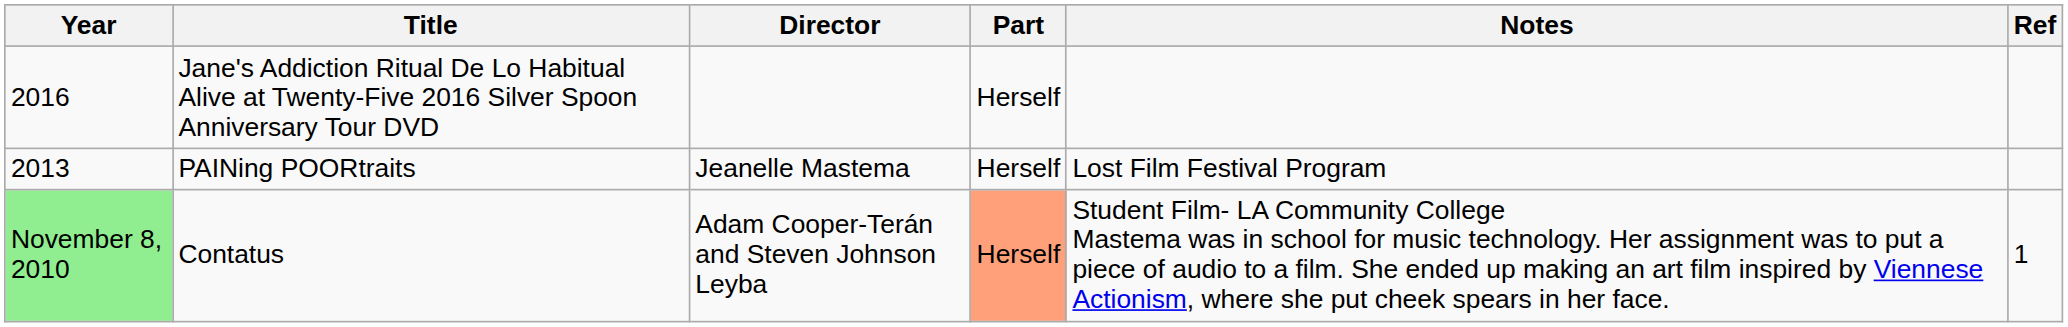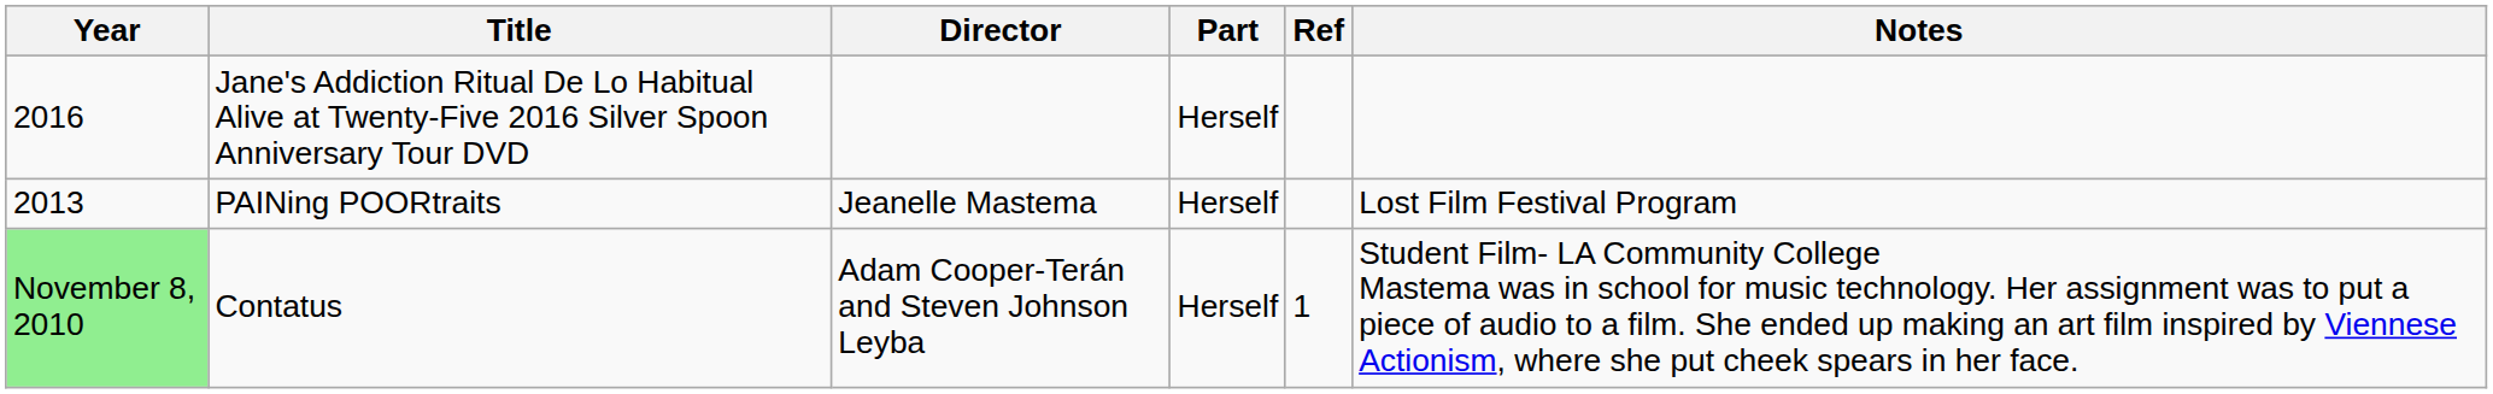columns swapped: Notes <-> Ref
Contatus | Part: lightsalmon background -> no background
